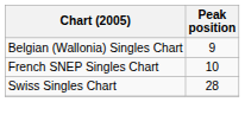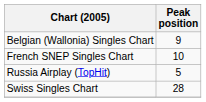+ row: Russia Airplay (TopHit) | 5
